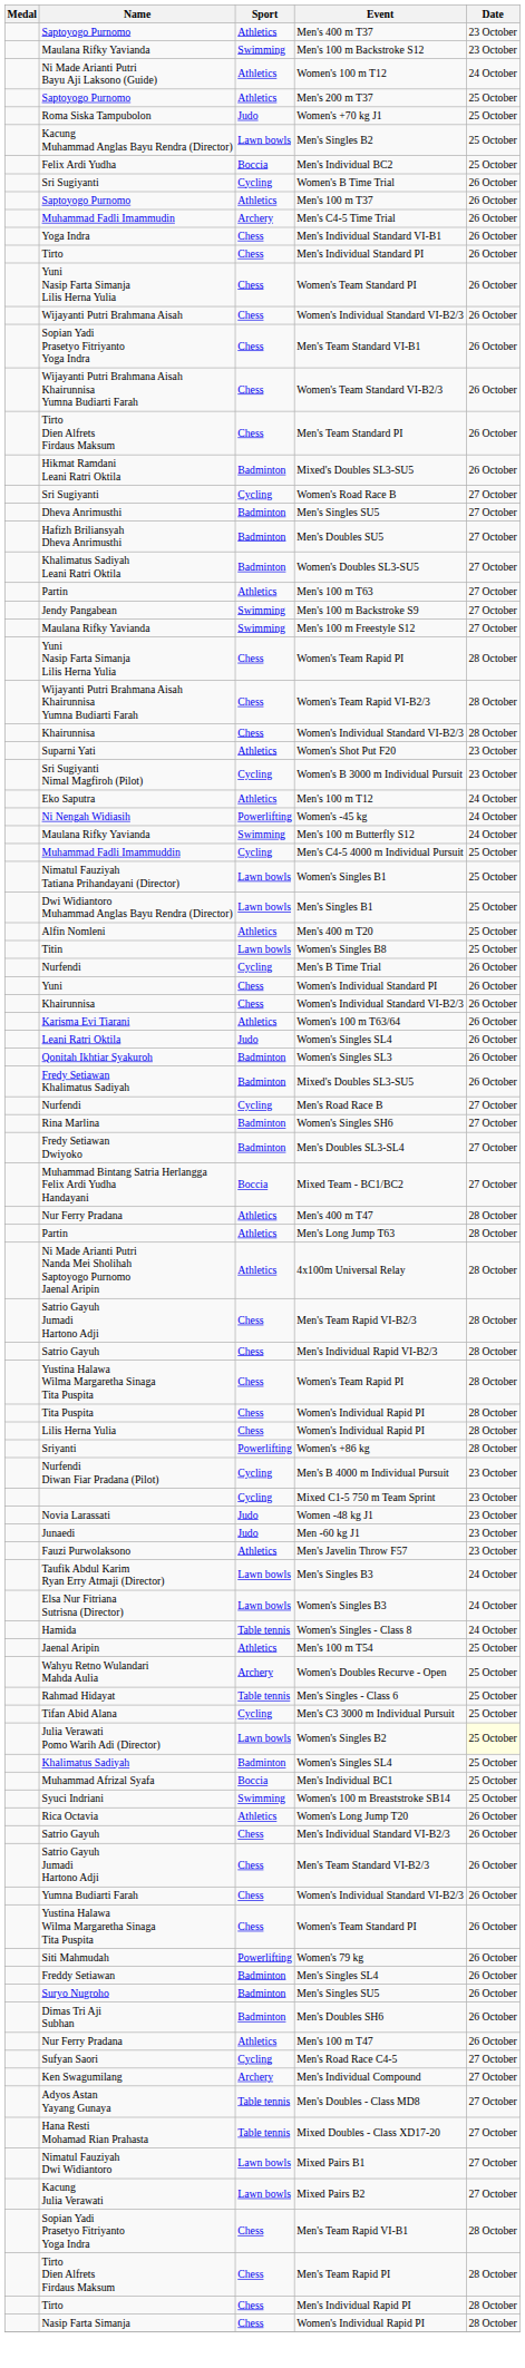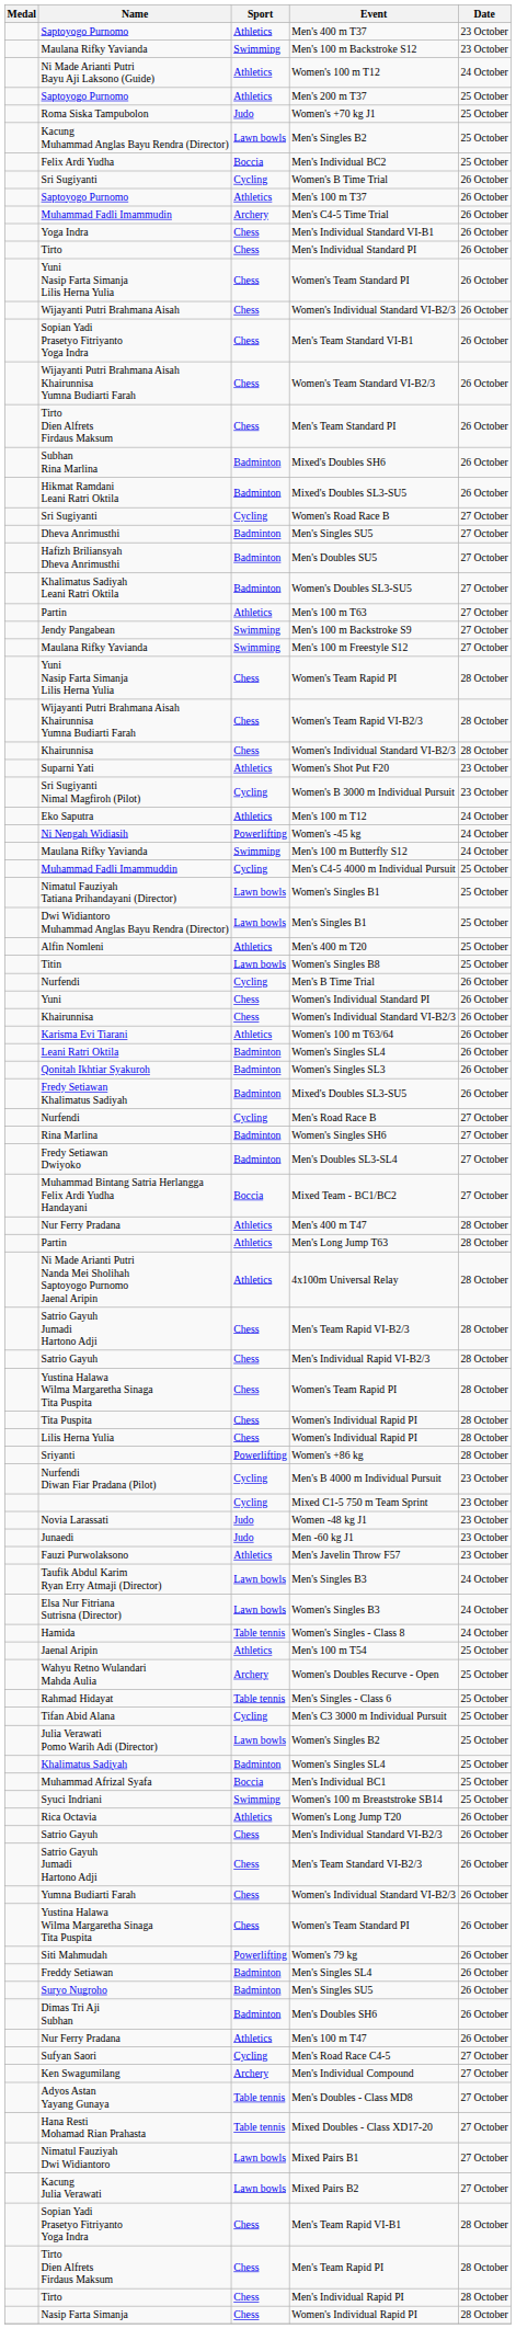+ row: Subhan Rina Marlina | Badminton | Mixed's Doubles SH6 | 26 October
Leani Ratri Oktila / Women's Singles SL4 | Sport: Judo -> Badminton
Women's Singles B2 | Date: lightyellow background -> no background
